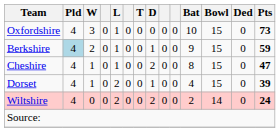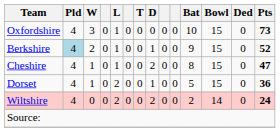Berkshire | Pts: 59 -> 52
Dorset | Bat: 4 -> 5
Dorset | Pts: 39 -> 36
